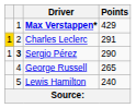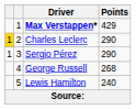Charles Leclerc | Points: 291 -> 290
Sergio Pérez | column 2: bold -> normal
George Russell | Points: 265 -> 268
